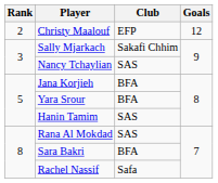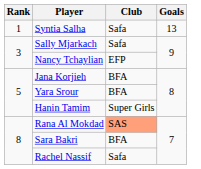+ row: 1 | Syntia Salha | Safa | 13
- row: 2 | Christy Maalouf | EFP | 12
Sally Mjarkach | Club: Sakafi Chhim -> Safa
Nancy Tchaylian | Club: SAS -> EFP
Hanin Tamim | Club: SAS -> Super Girls
Rana Al Mokdad | Club: no background -> lightsalmon background
